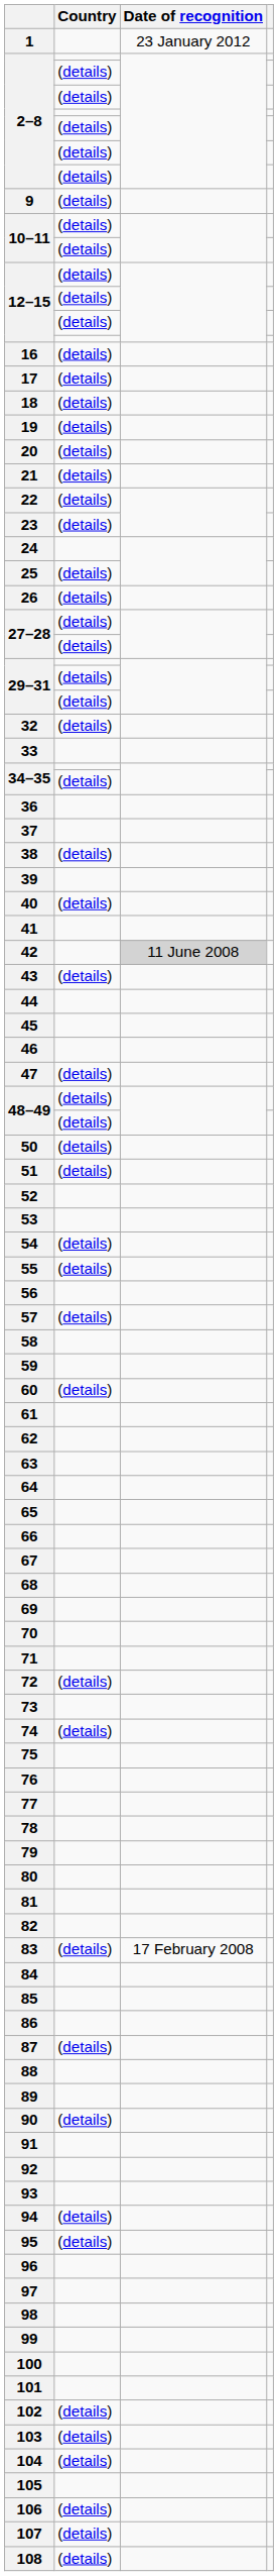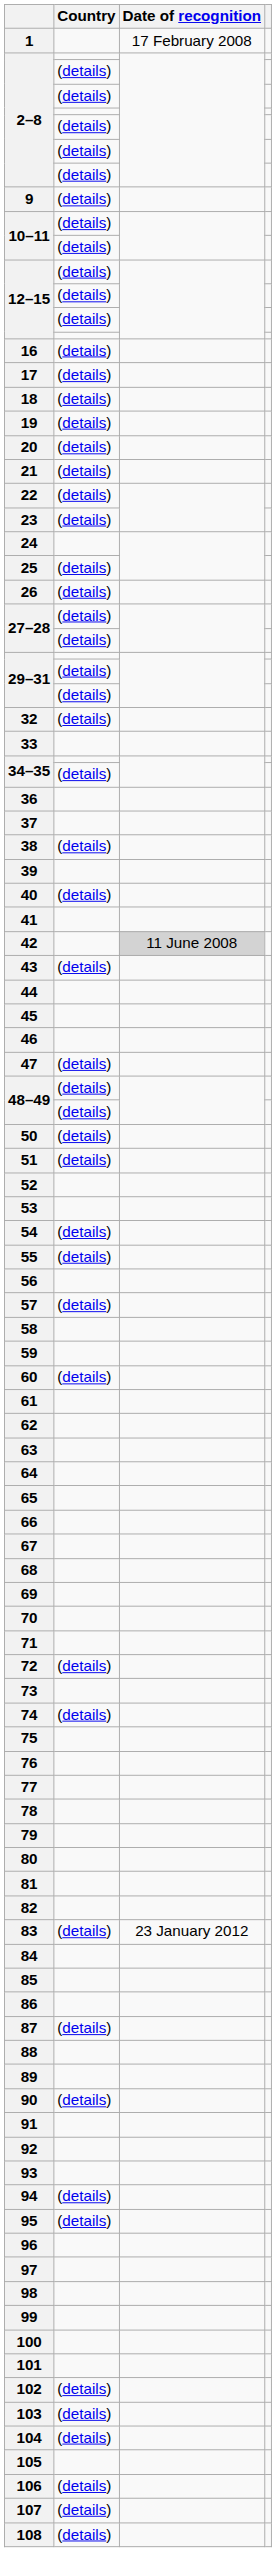1 | Date of recognition: 23 January 2012 -> 17 February 2008
83 | Date of recognition: 17 February 2008 -> 23 January 2012
